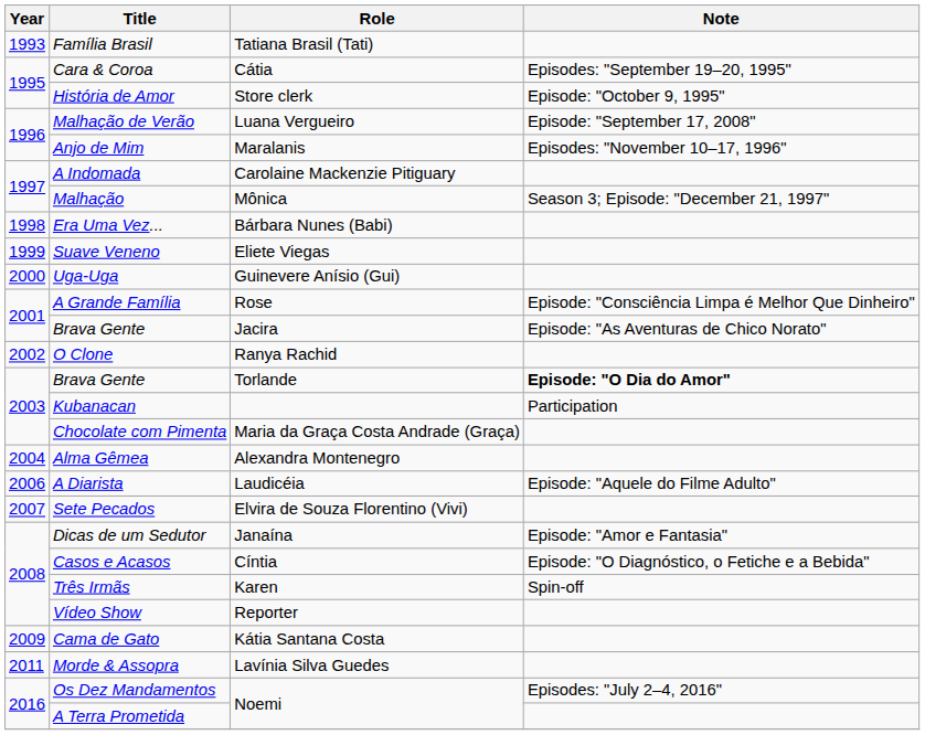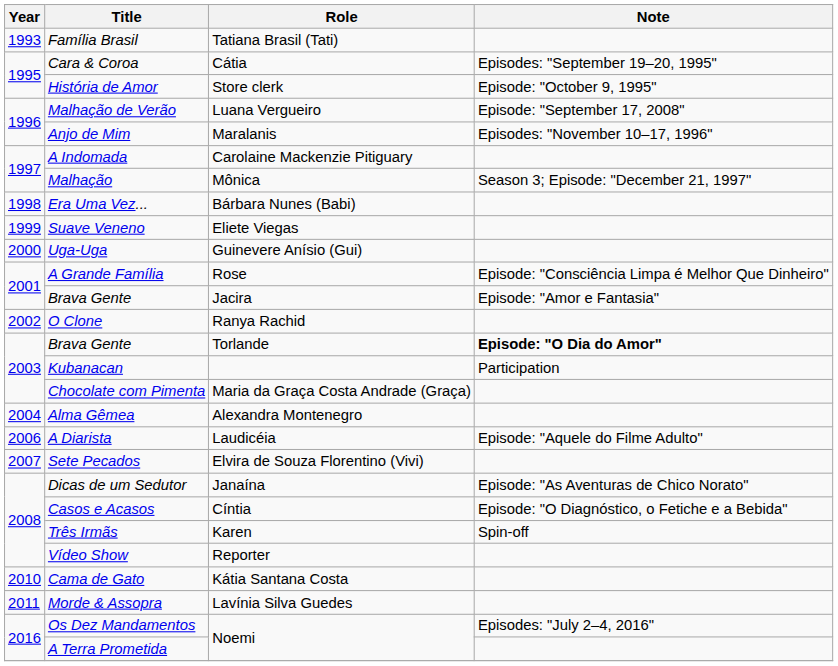Brava Gente / Jacira | Note: Episode: "As Aventuras de Chico Norato" -> Episode: "Amor e Fantasia"
Dicas de um Sedutor | Note: Episode: "Amor e Fantasia" -> Episode: "As Aventuras de Chico Norato"
Cama de Gato | Year: 2009 -> 2010
